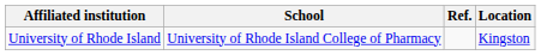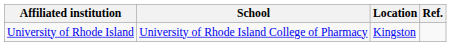columns swapped: Location <-> Ref.
